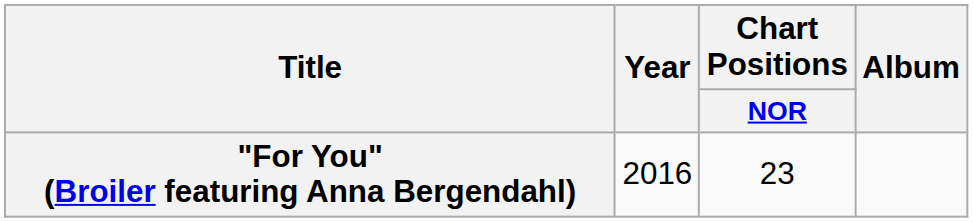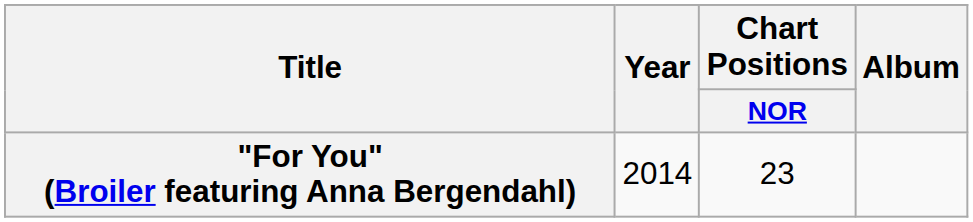"For You" (Broiler featuring Anna Bergendahl) | Year: 2016 -> 2014
